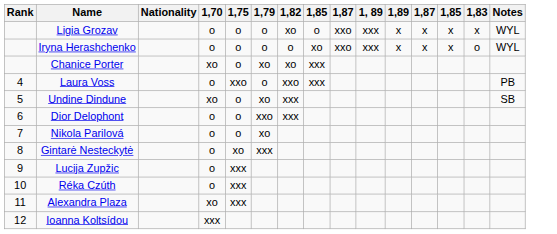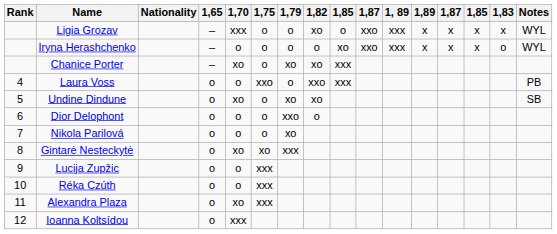+ column: 1,65 | – | – | – | o | o | o | o | o | o | o | o | o
Ligia Grozav | 1,70: o -> xxx
Undine Dindune | 1,82: xxx -> xo
Dior Delophont | 1,82: xxx -> o
Gintarė Nesteckytė | 1,70: o -> xo
